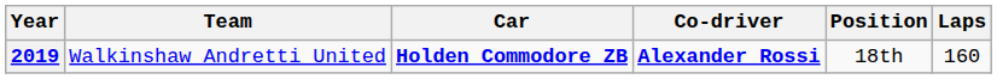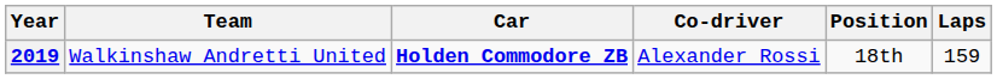2019 | Co-driver: bold -> normal
2019 | Laps: 160 -> 159
